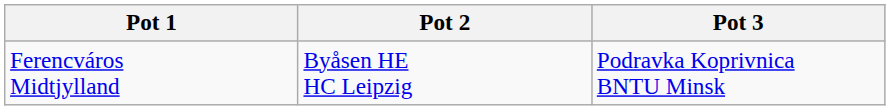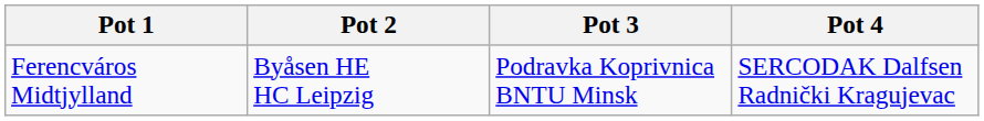+ column: Pot 4 | SERCODAK Dalfsen Radnički Kragujevac
